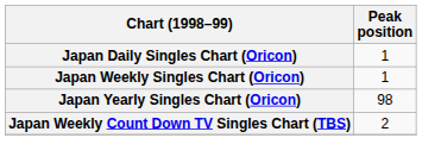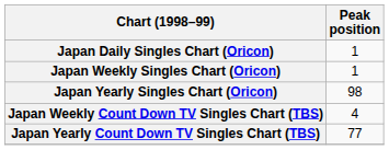Japan Weekly Count Down TV Singles Chart (TBS) | Peak position: 2 -> 4
+ row: Japan Yearly Count Down TV Singles Chart (TBS) | 77
